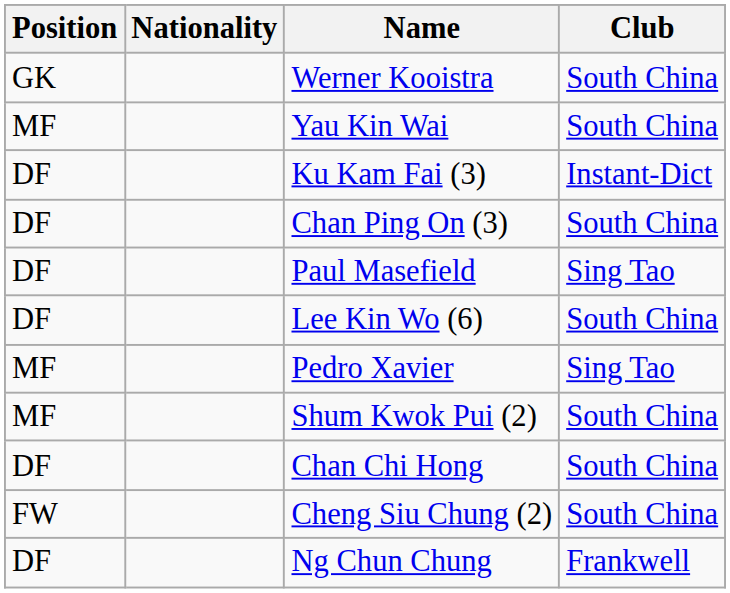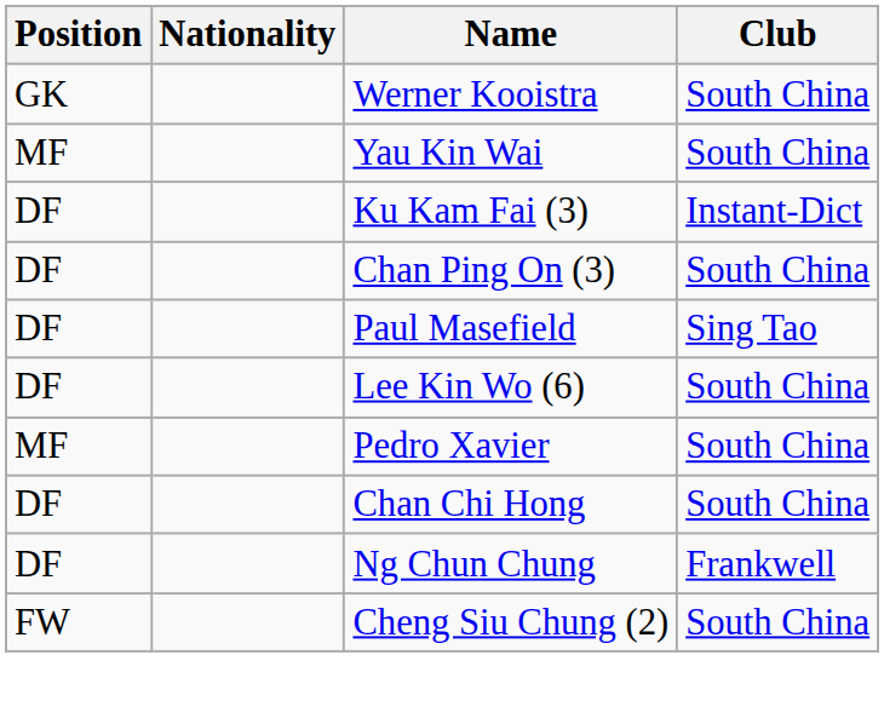Pedro Xavier | Club: Sing Tao -> South China
- row: MF | Shum Kwok Pui (2) | South China
rows swapped: Ng Chun Chung <-> Cheng Siu Chung (2)
